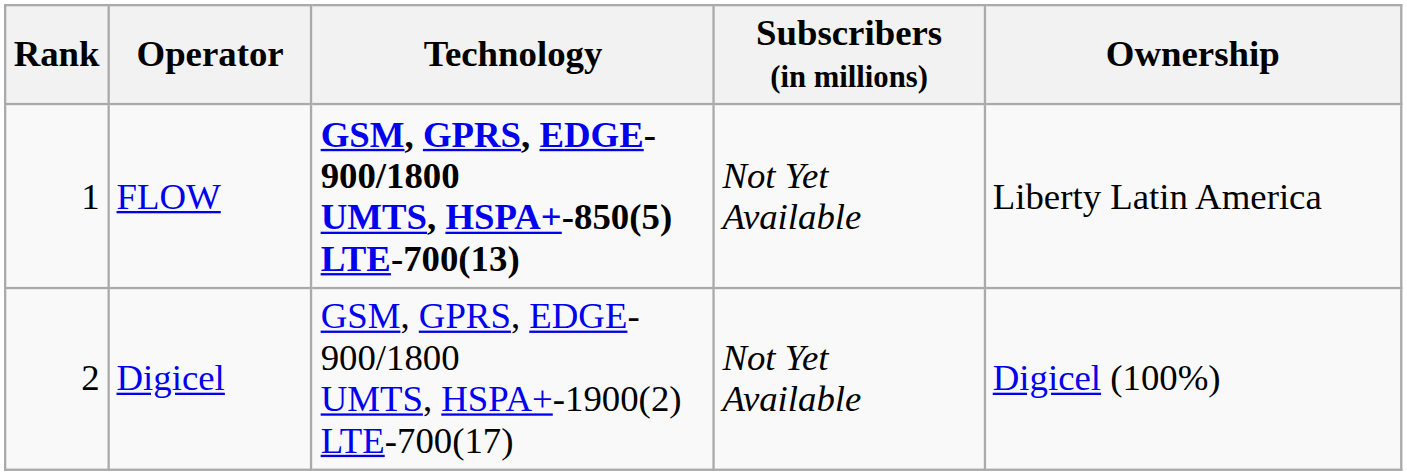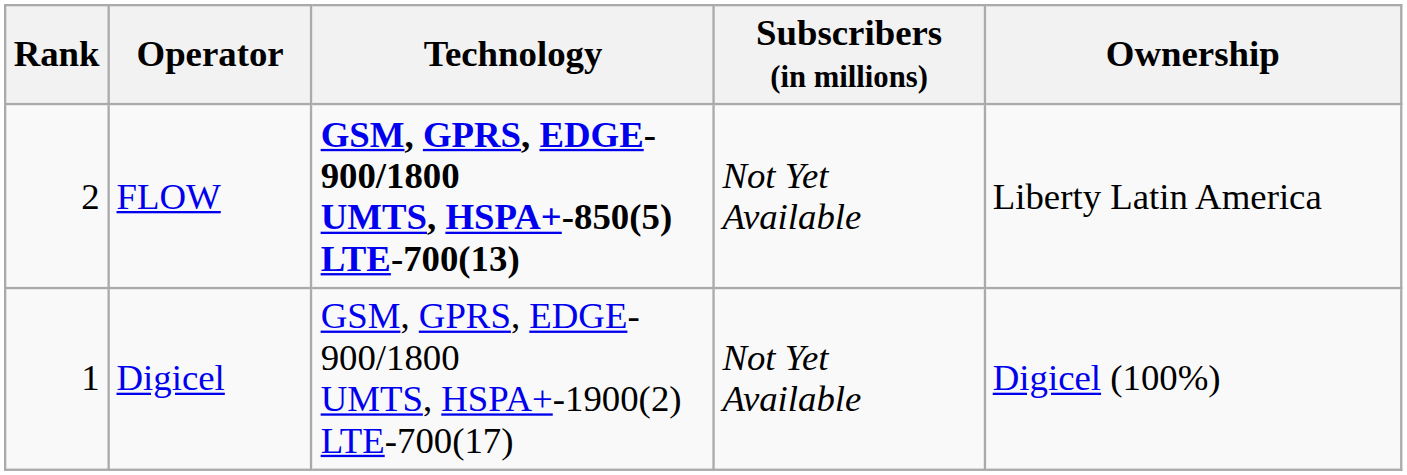FLOW | Rank: 1 -> 2
Digicel | Rank: 2 -> 1
